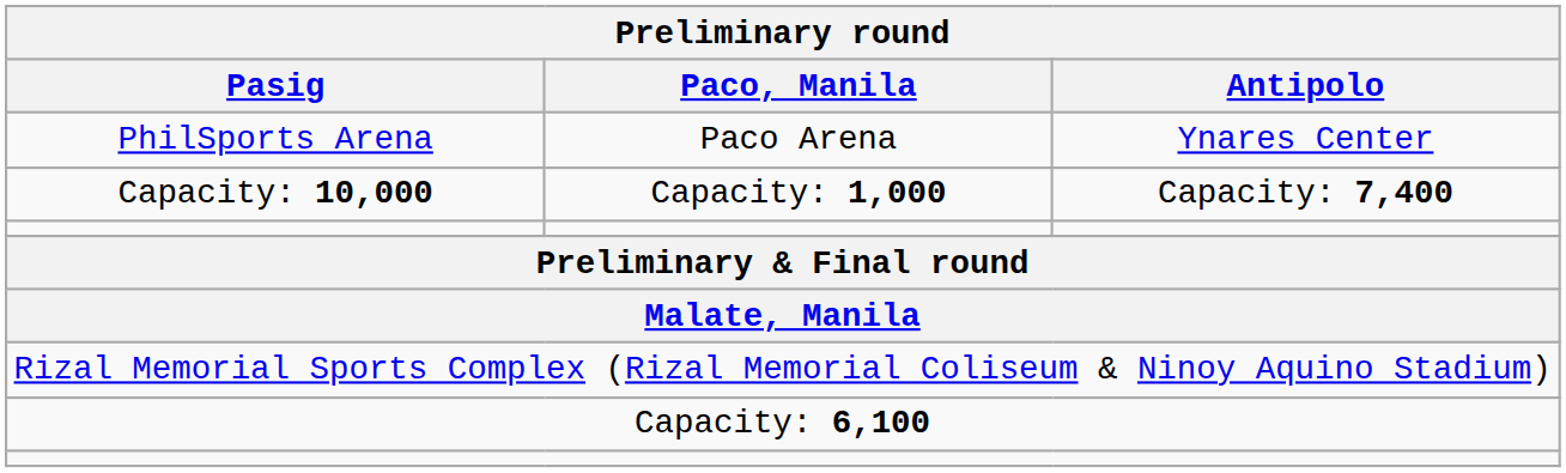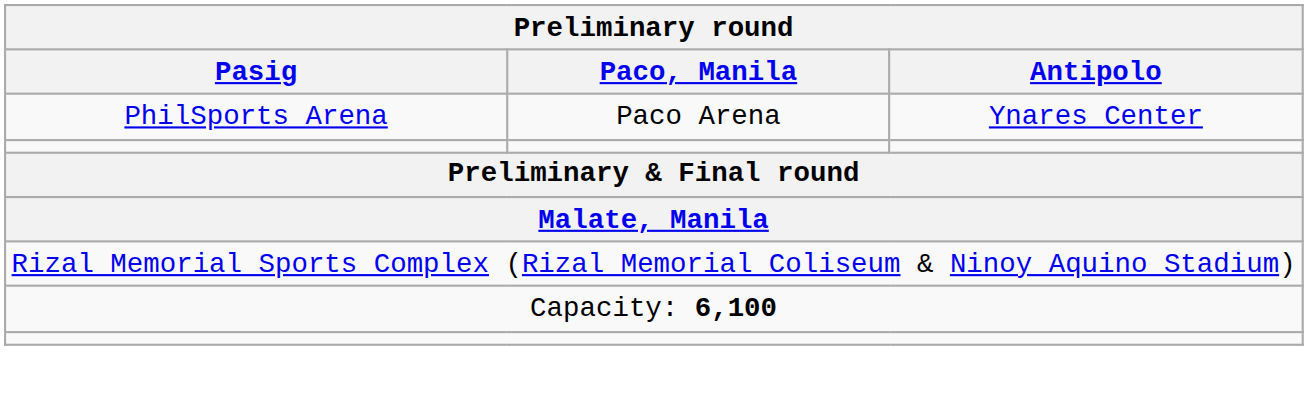- row: Capacity: 10,000 | Capacity: 1,000 | Capacity: 7,400
